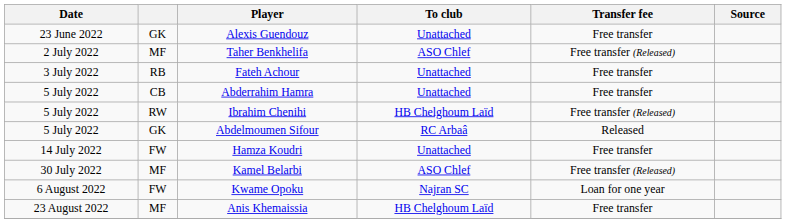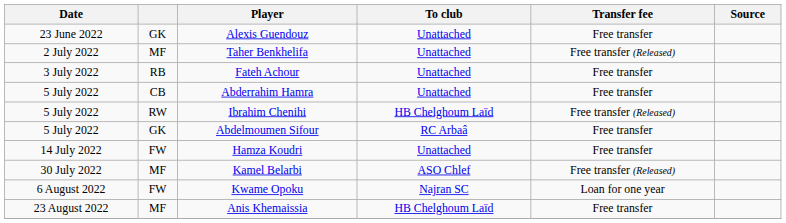Taher Benkhelifa | To club: ASO Chlef -> Unattached
Abdelmoumen Sifour | Transfer fee: Released -> Free transfer
